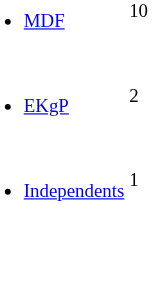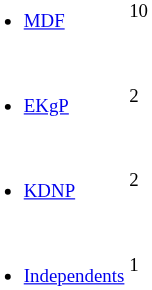+ row: KDNP | 2
